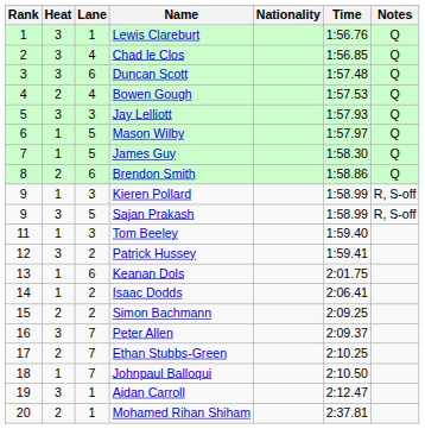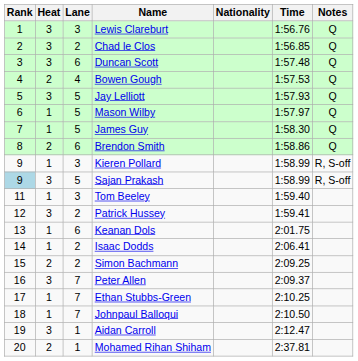Lewis Clareburt | Lane: 1 -> 3
Chad le Clos | Lane: 4 -> 2
Jay Lelliott | Lane: 3 -> 5
Sajan Prakash | Rank: no background -> lightblue background
Ethan Stubbs-Green | Heat: 2 -> 1
